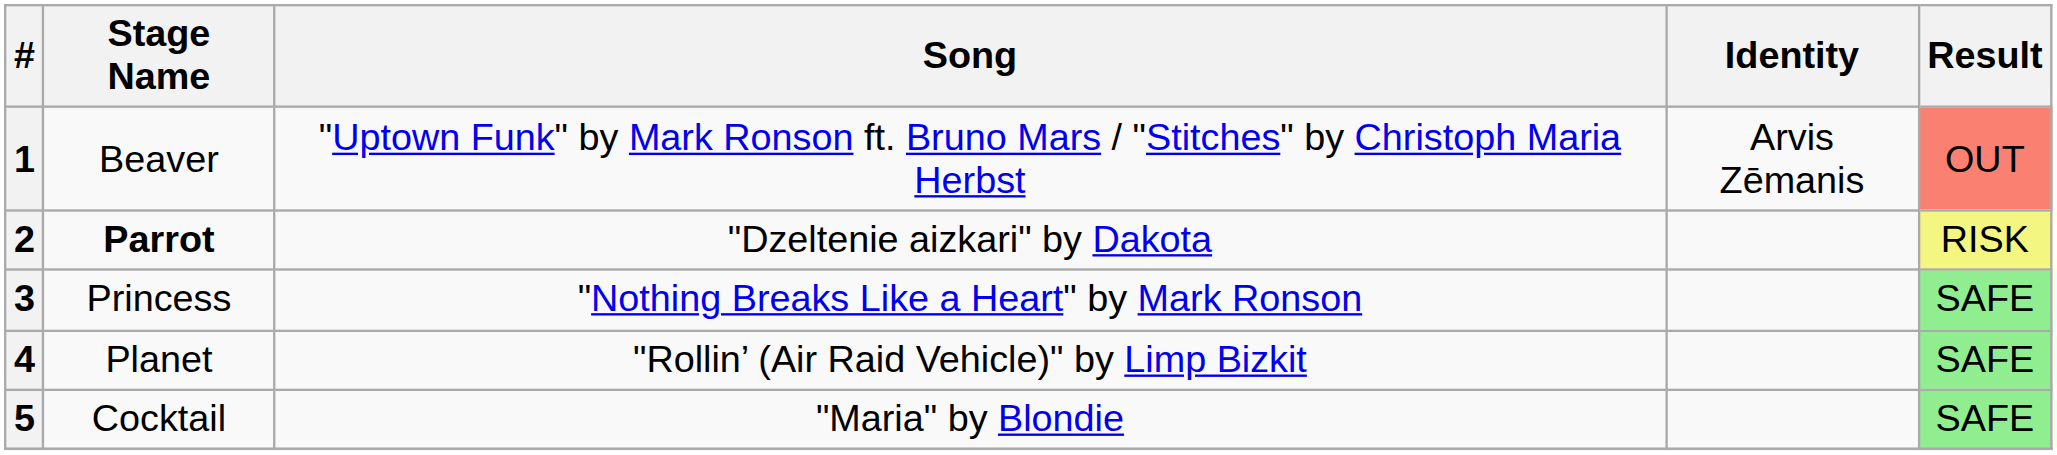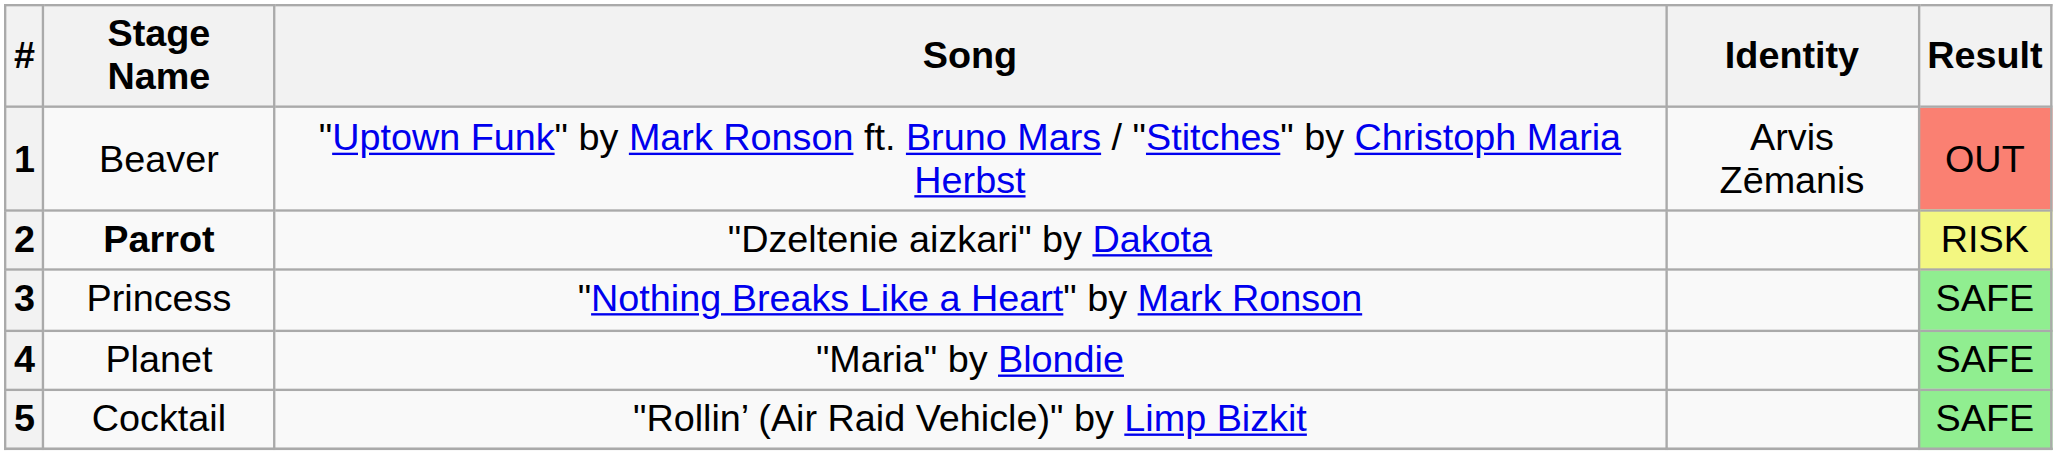4 | Song: "Rollin’ (Air Raid Vehicle)" by Limp Bizkit -> "Maria" by Blondie
5 | Song: "Maria" by Blondie -> "Rollin’ (Air Raid Vehicle)" by Limp Bizkit
